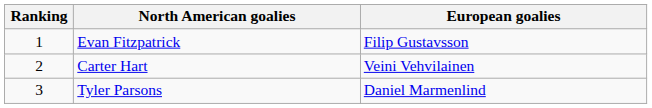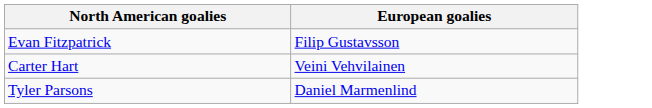- column: Ranking | 1 | 2 | 3
